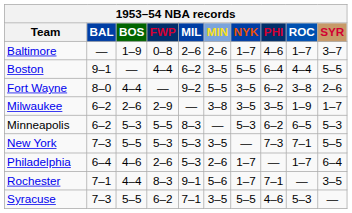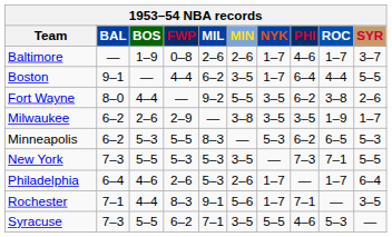Boston | NYK: 5–5 -> 1–7
